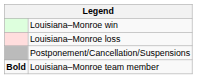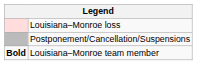- row: Louisiana–Monroe win
